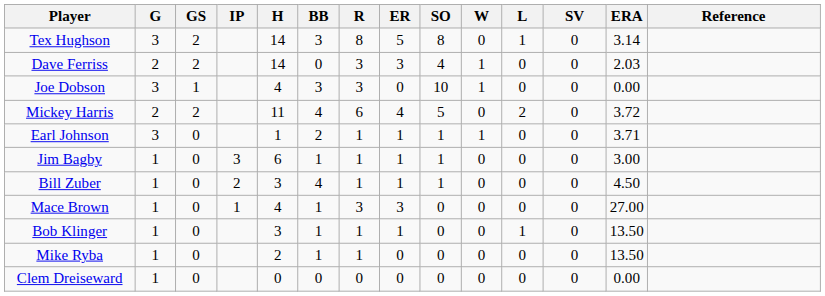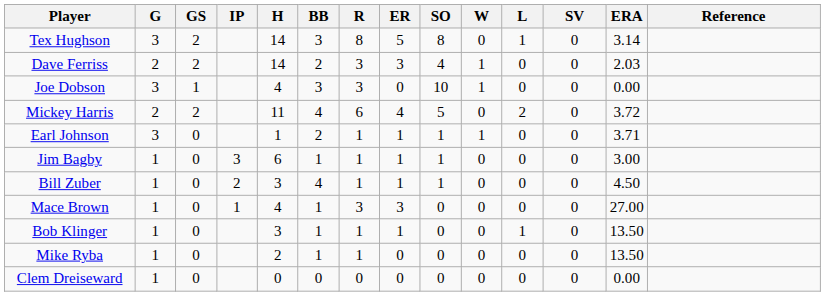Dave Ferriss | BB: 0 -> 2
